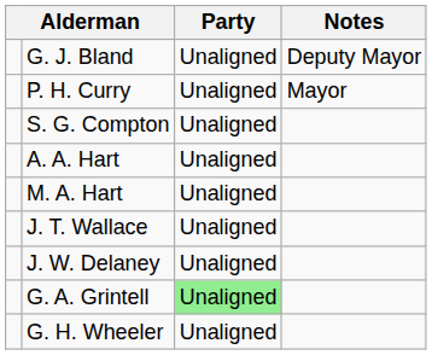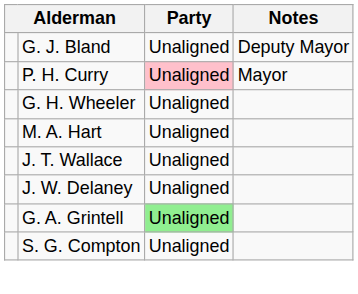P. H. Curry | Party: no background -> pink background
rows swapped: G. H. Wheeler <-> S. G. Compton
- row: A. A. Hart | Unaligned
